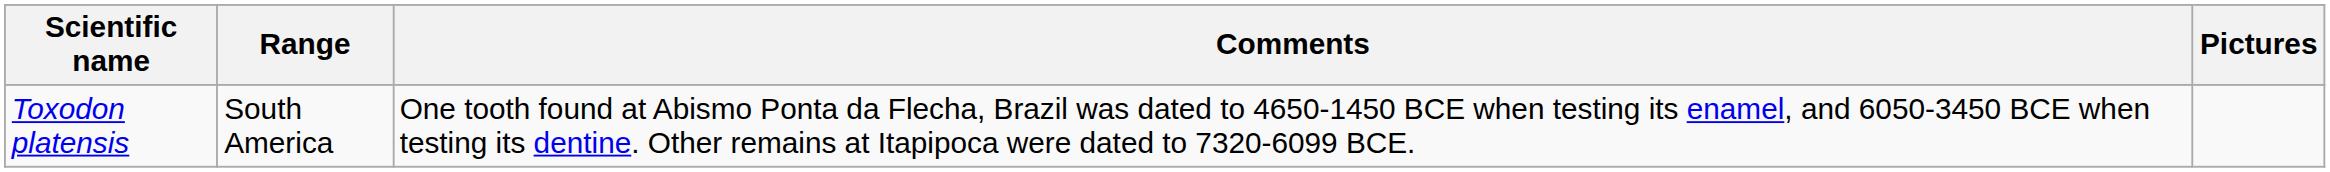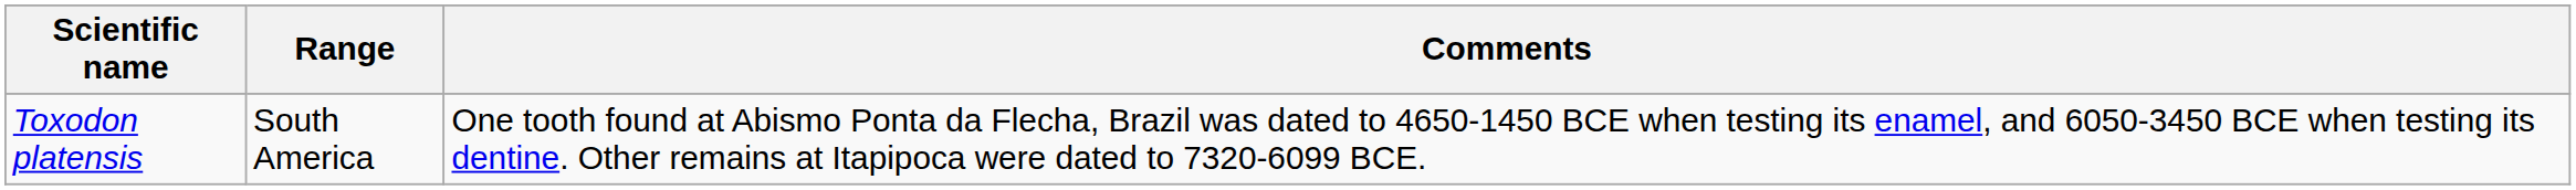- column: Pictures
